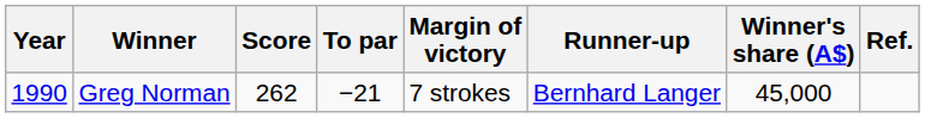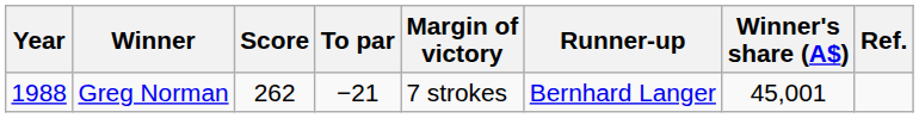Greg Norman | Year: 1990 -> 1988
Greg Norman | Winner's share (A$): 45,000 -> 45,001
